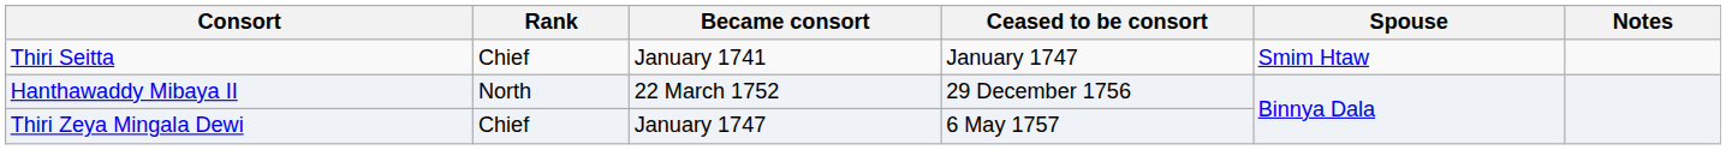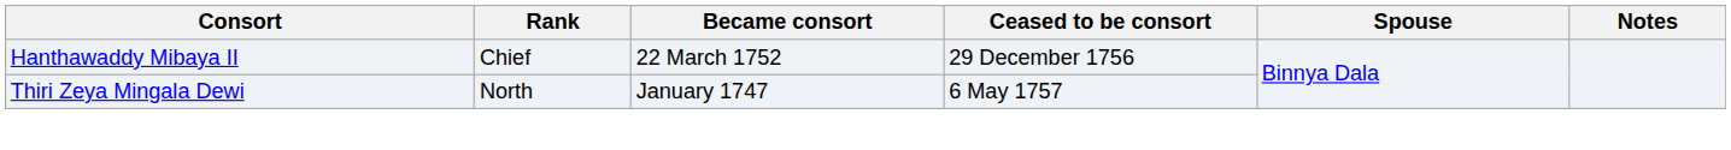- row: Thiri Seitta | Chief | January 1741 | January 1747 | Smim Htaw
Hanthawaddy Mibaya II | Rank: North -> Chief
Thiri Zeya Mingala Dewi | Rank: Chief -> North
